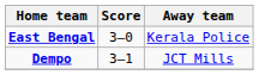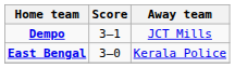rows swapped: Dempo <-> East Bengal
